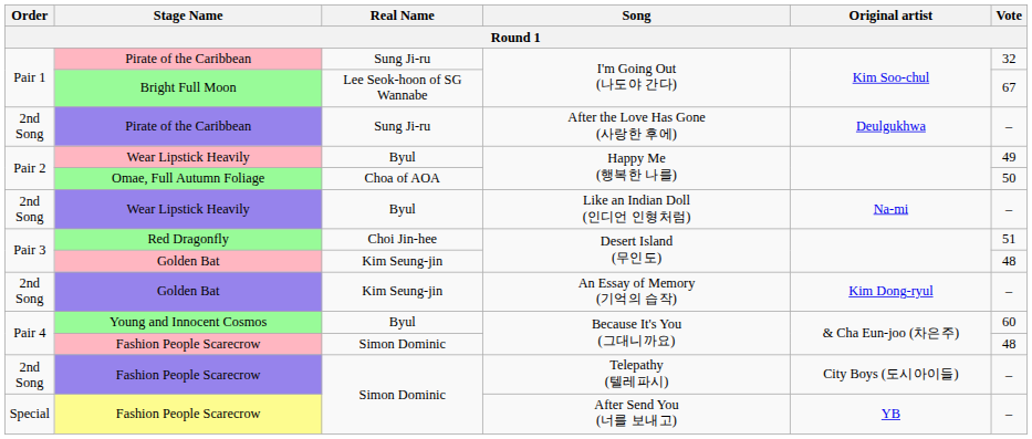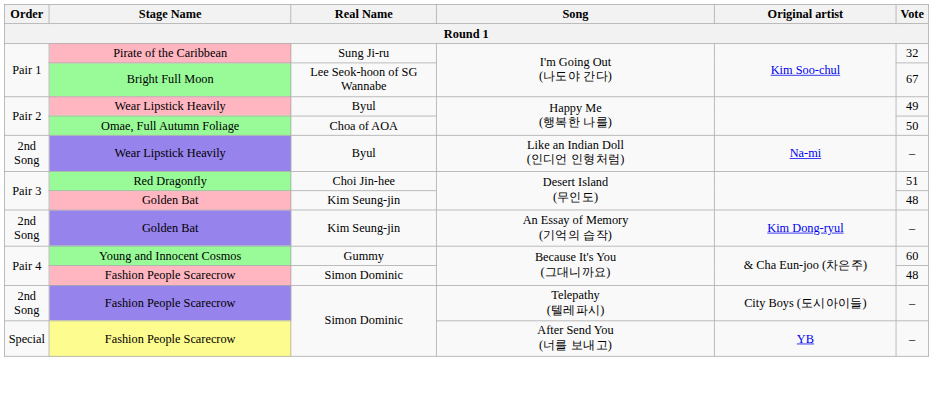- row: 2nd Song | Pirate of the Caribbean | Sung Ji-ru | After the Love Has Gone (사랑한 후에) | Deulgukhwa | –
Young and Innocent Cosmos / Because It's You (그대니까요) | Real Name: Byul -> Gummy
